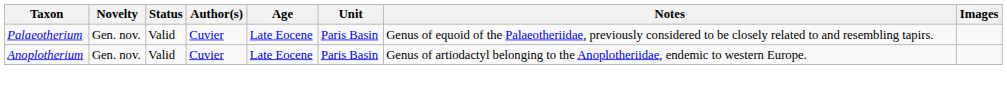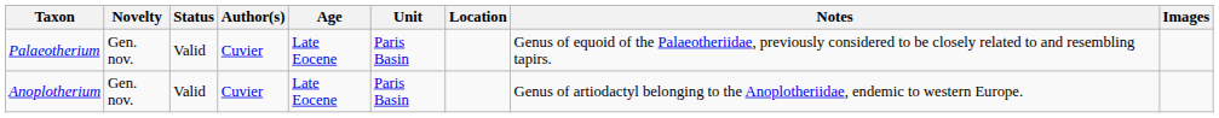+ column: Location
